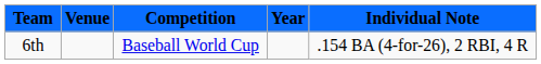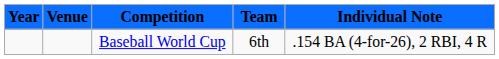columns swapped: Year <-> Team
